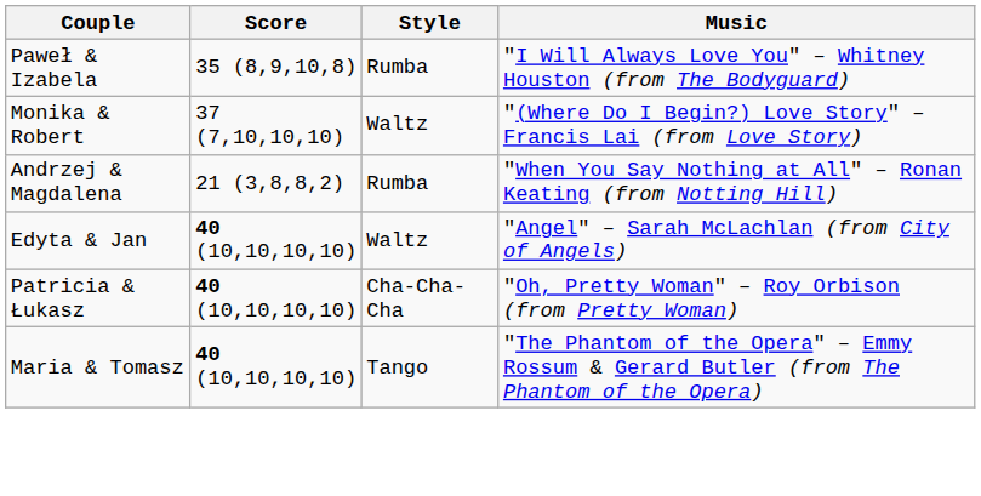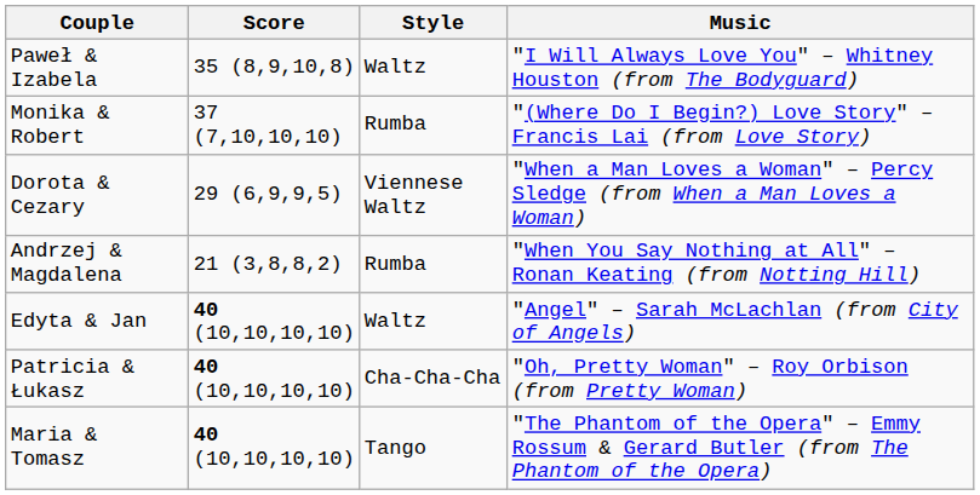Paweł & Izabela | Style: Rumba -> Waltz
Monika & Robert | Style: Waltz -> Rumba
+ row: Dorota & Cezary | 29 (6,9,9,5) | Viennese Waltz | "When a Man Loves a Woman" – Percy Sledge (from When a Man Loves a Woman)
